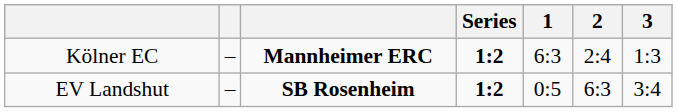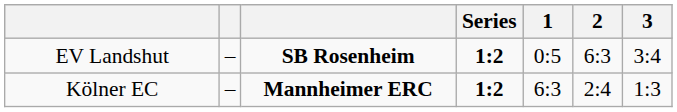rows swapped: EV Landshut <-> Kölner EC
